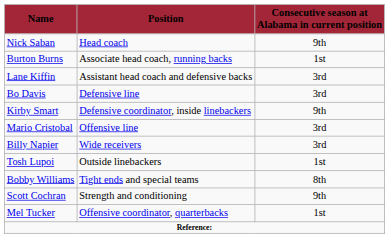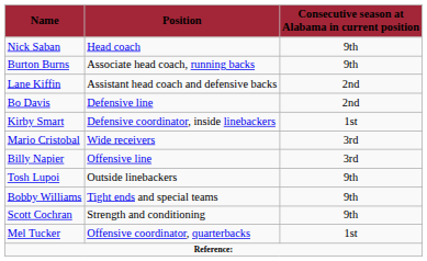Burton Burns | Consecutive season at Alabama in current position: 1st -> 9th
Lane Kiffin | Consecutive season at Alabama in current position: 3rd -> 2nd
Bo Davis | Consecutive season at Alabama in current position: 3rd -> 2nd
Kirby Smart | Consecutive season at Alabama in current position: 9th -> 1st
Mario Cristobal | Position: Offensive line -> Wide receivers
Billy Napier | Position: Wide receivers -> Offensive line
Tosh Lupoi | Consecutive season at Alabama in current position: 1st -> 9th
Bobby Williams | Consecutive season at Alabama in current position: 8th -> 9th
